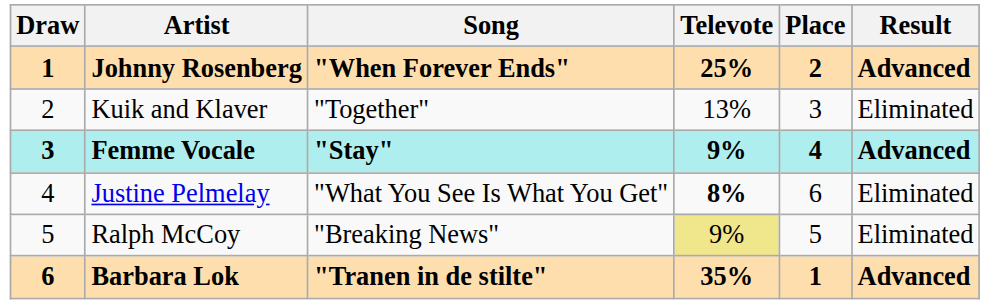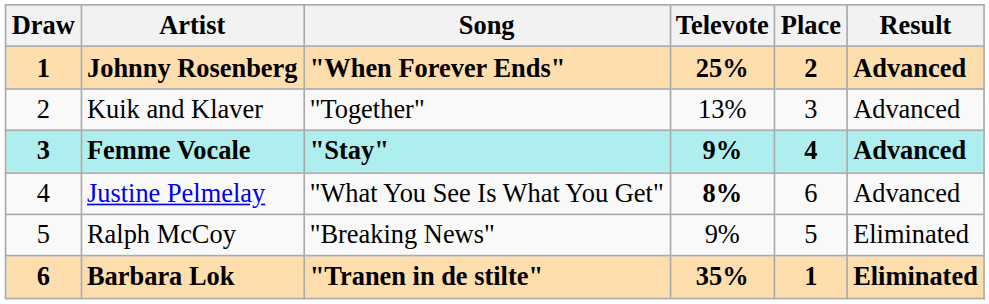Kuik and Klaver | Result: Eliminated -> Advanced
Justine Pelmelay | Result: Eliminated -> Advanced
Ralph McCoy | Televote: khaki background -> no background
Barbara Lok | Result: Advanced -> Eliminated
